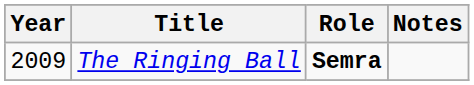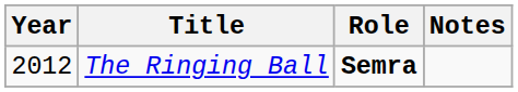The Ringing Ball | Year: 2009 -> 2012
